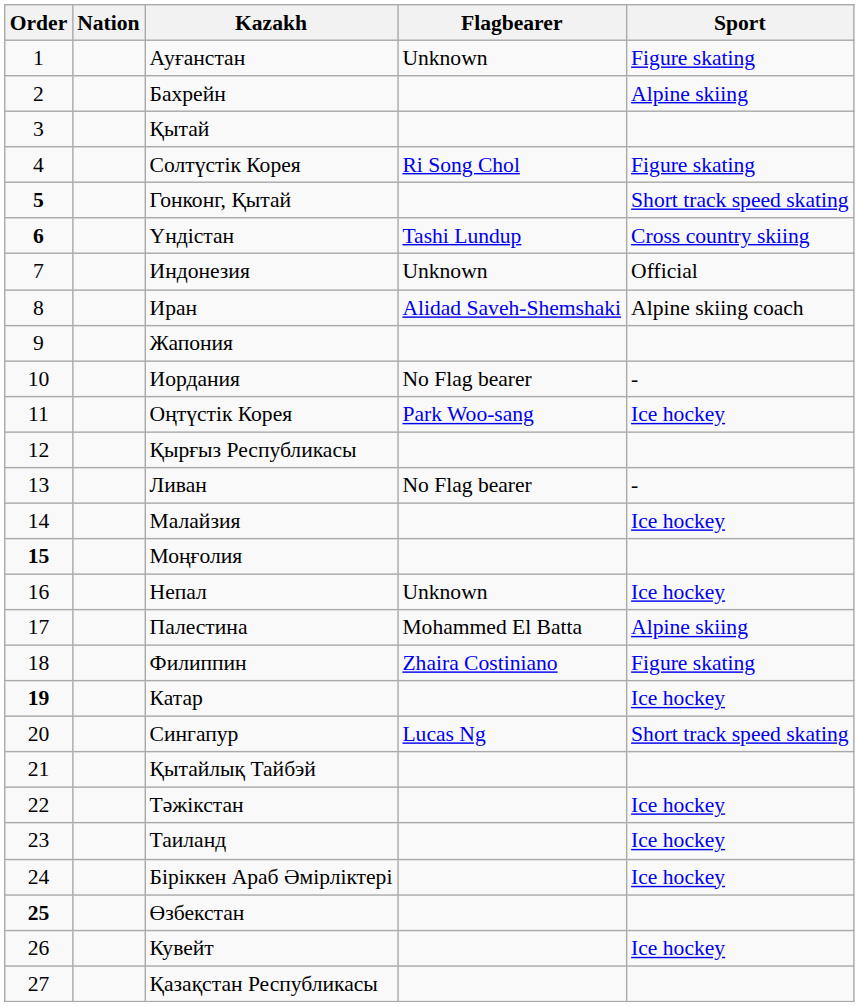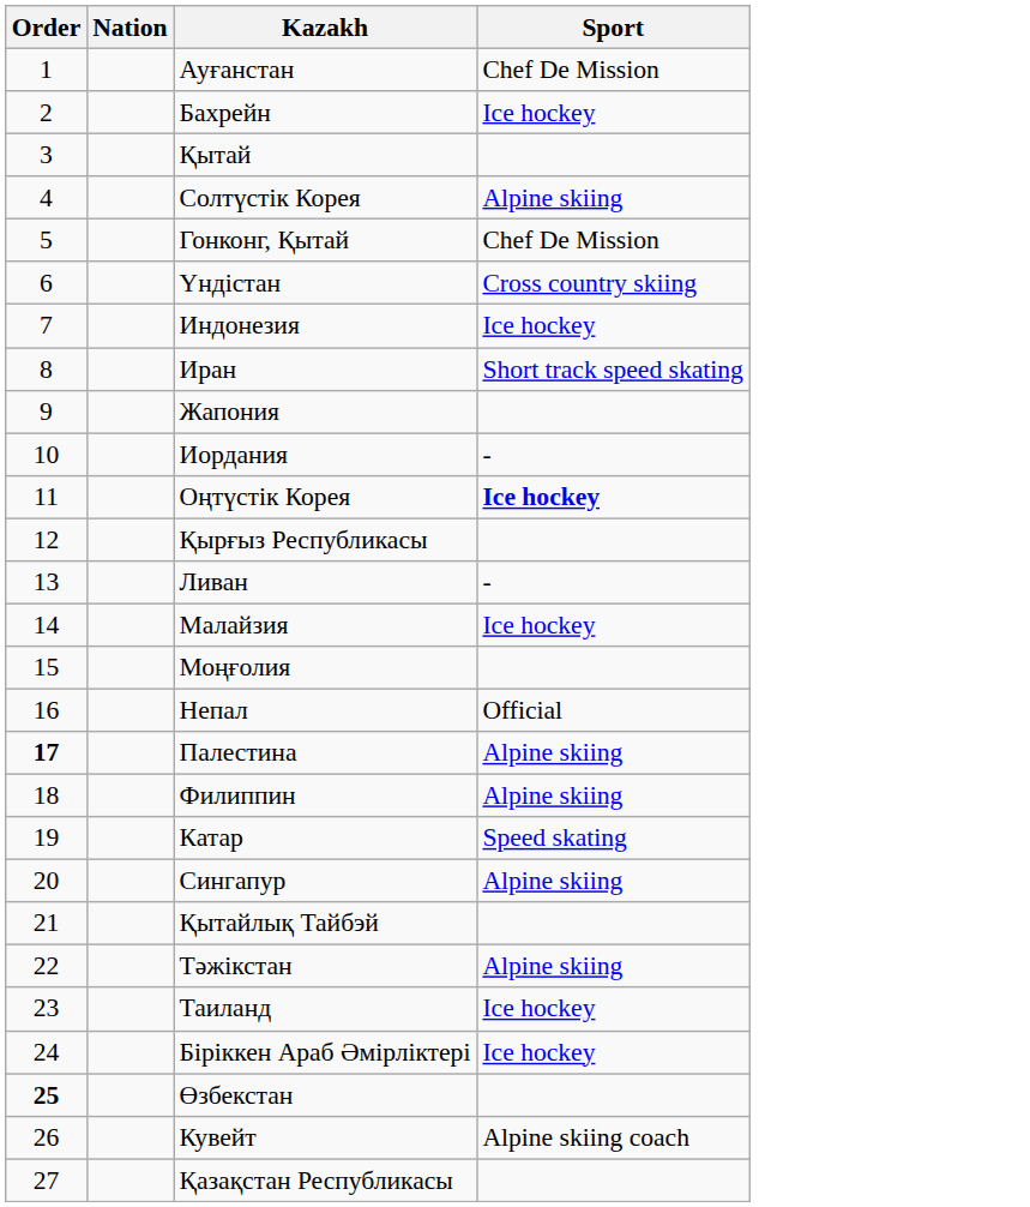- column: Flagbearer | Unknown | Ri Song Chol | Tashi Lundup | Unknown | Alidad Saveh-Shemshaki | No Flag bearer | Park Woo-sang | No Flag bearer | Unknown | Mohammed El Batta | Zhaira Costiniano | Lucas Ng
Ауғанстан | Sport: Figure skating -> Chef De Mission
Бахрейн | Sport: Alpine skiing -> Ice hockey
Солтүстік Корея | Sport: Figure skating -> Alpine skiing
Гонконг, Қытай | Order: bold -> normal
Гонконг, Қытай | Sport: Short track speed skating -> Chef De Mission
Үндістан | Order: bold -> normal
Индонезия | Sport: Official -> Ice hockey
Иран | Sport: Alpine skiing coach -> Short track speed skating
Оңтүстік Корея | Sport: normal -> bold
Моңғолия | Order: bold -> normal
Непал | Sport: Ice hockey -> Official
Палестина | Order: normal -> bold
Филиппин | Sport: Figure skating -> Alpine skiing
Катар | Order: bold -> normal
Катар | Sport: Ice hockey -> Speed skating
Сингапур | Sport: Short track speed skating -> Alpine skiing
Тәжікстан | Sport: Ice hockey -> Alpine skiing
Кувейт | Sport: Ice hockey -> Alpine skiing coach
